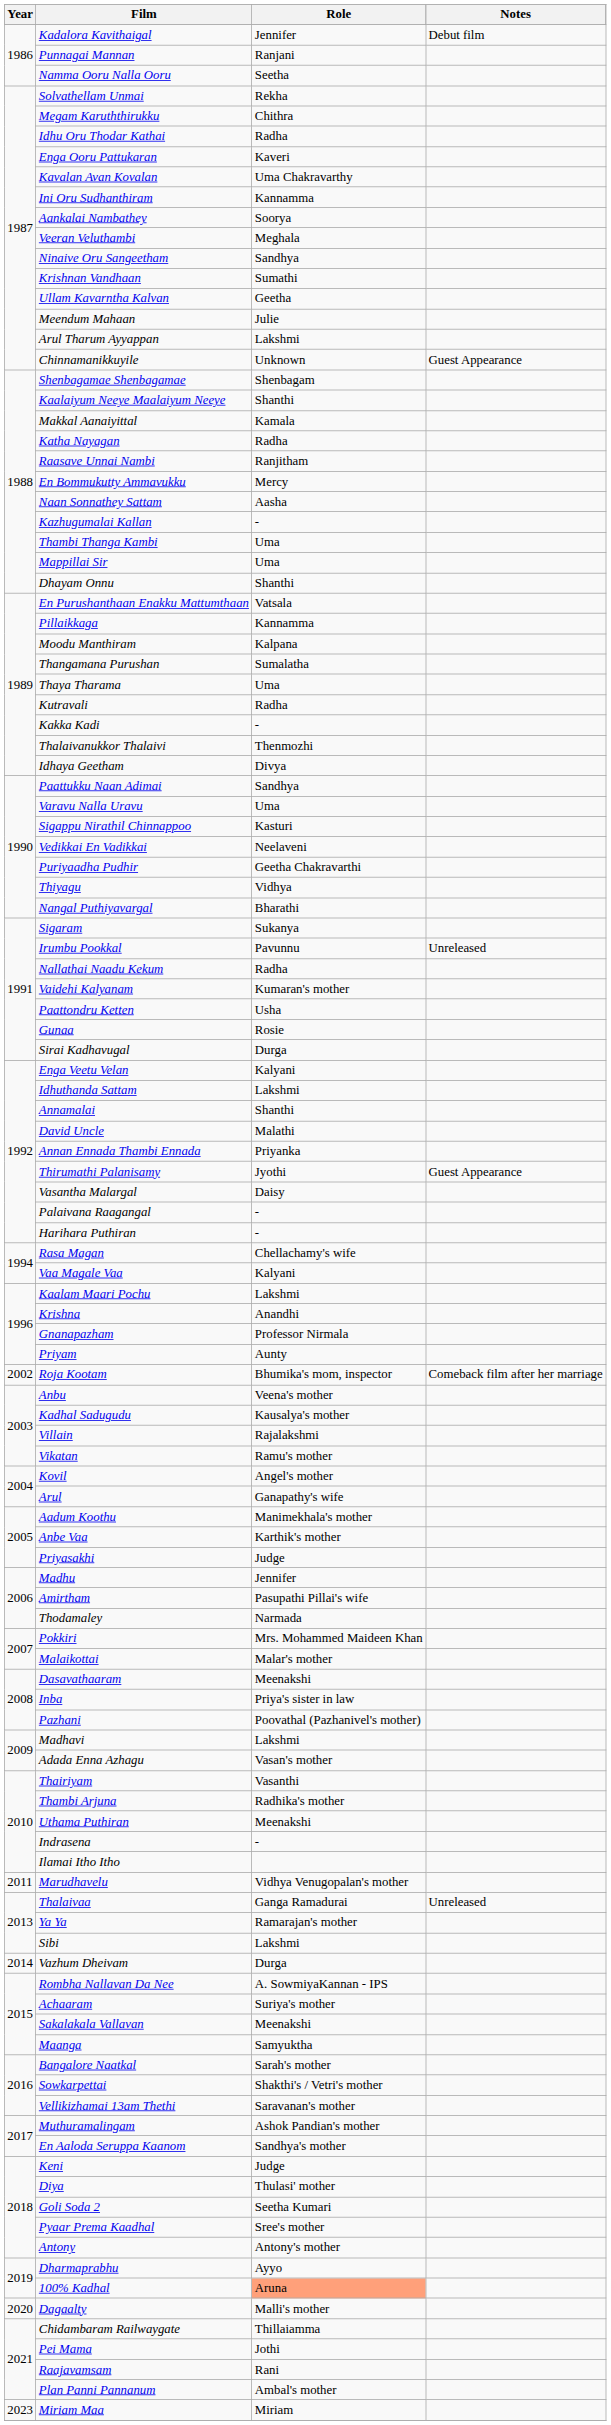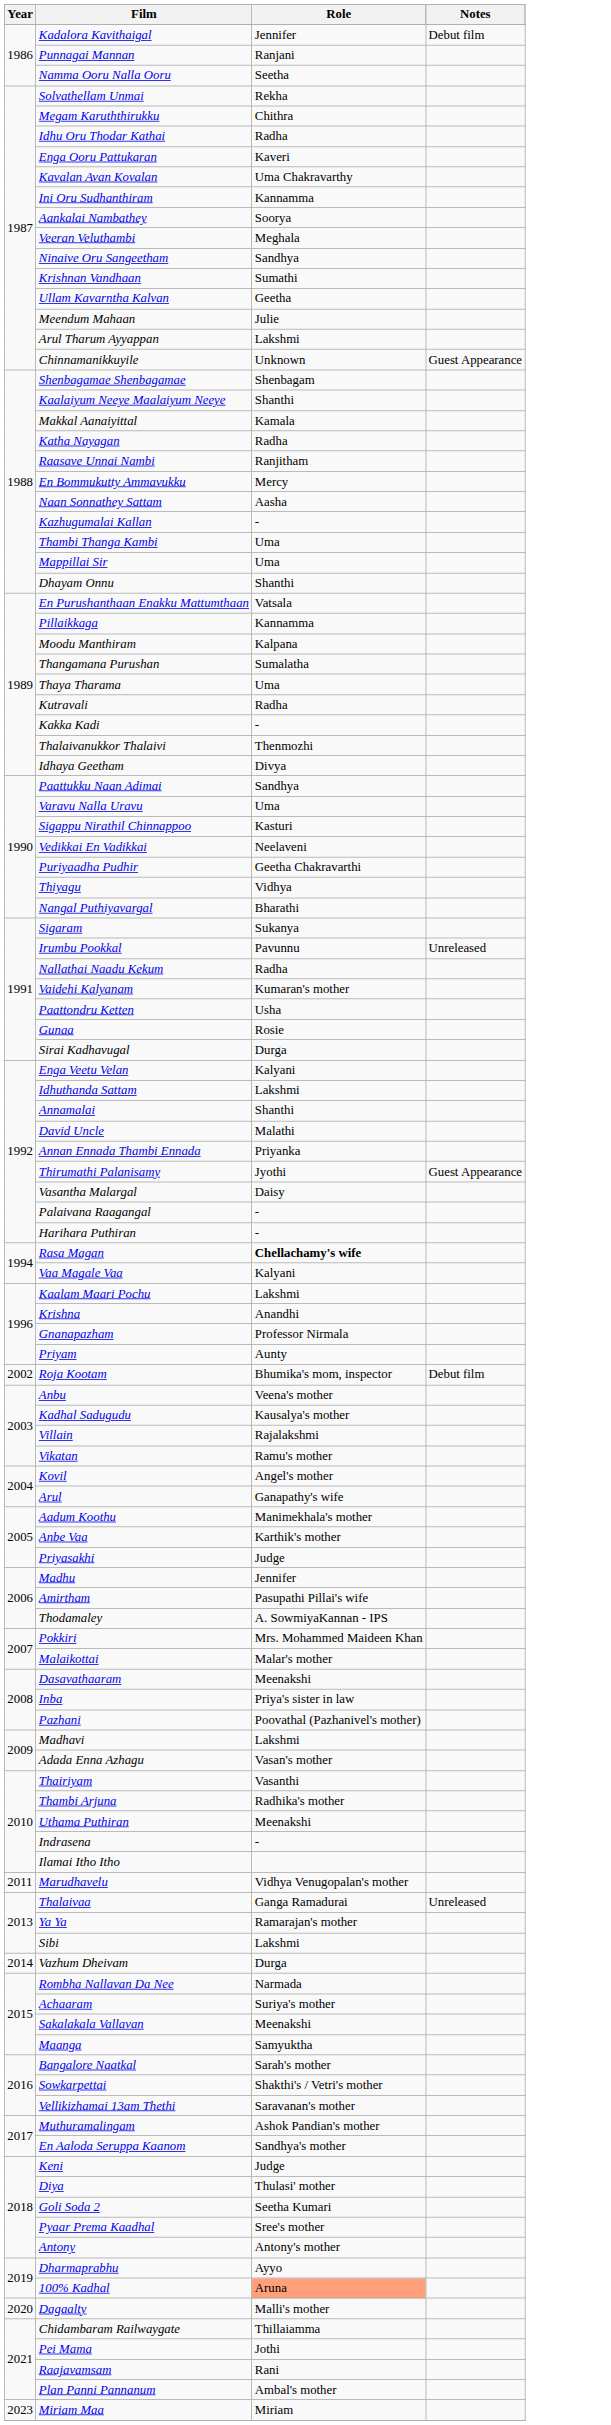Rasa Magan | Role: normal -> bold
Roja Kootam | Notes: Comeback film after her marriage -> Debut film
Thodamaley | Role: Narmada -> A. SowmiyaKannan - IPS
Rombha Nallavan Da Nee | Role: A. SowmiyaKannan - IPS -> Narmada
